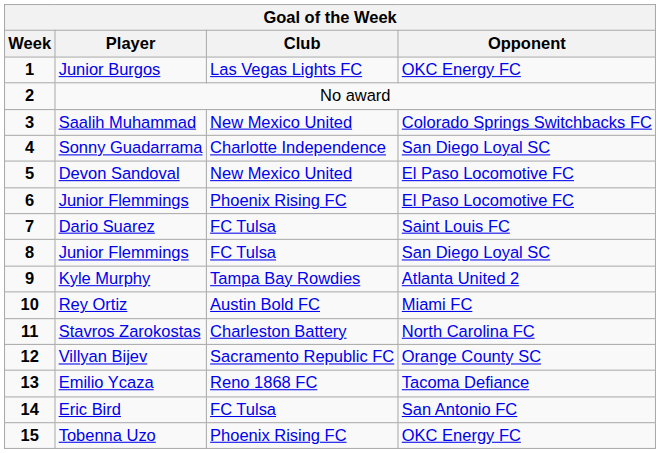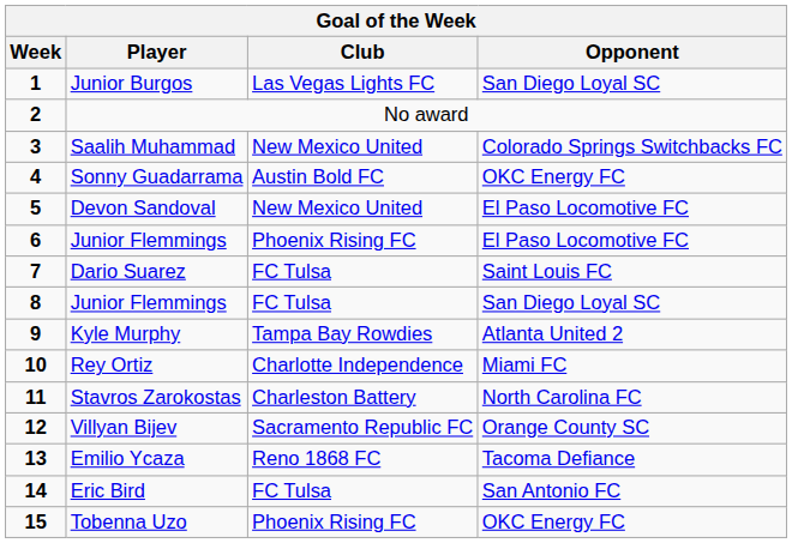Junior Burgos | Goal of the Week / Opponent: OKC Energy FC -> San Diego Loyal SC
Sonny Guadarrama | Goal of the Week / Club: Charlotte Independence -> Austin Bold FC
Sonny Guadarrama | Goal of the Week / Opponent: San Diego Loyal SC -> OKC Energy FC
Rey Ortiz | Goal of the Week / Club: Austin Bold FC -> Charlotte Independence
